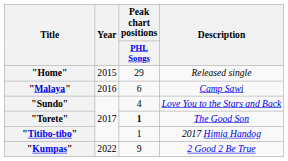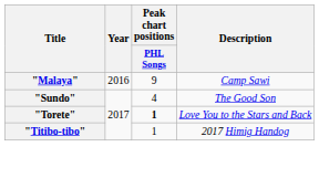- row: "Home" | 2015 | 29 | Released single
"Malaya" | Peak chart positions / PHL Songs: 6 -> 9
"Sundo" | Description: Love You to the Stars and Back -> The Good Son
"Torete" | Description: The Good Son -> Love You to the Stars and Back
- row: "Kumpas" | 2022 | 9 | 2 Good 2 Be True
